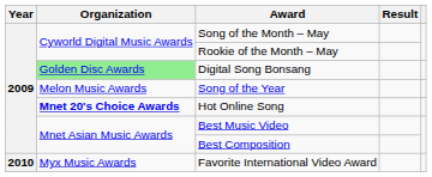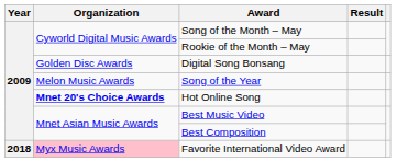Digital Song Bonsang | Organization: lightgreen background -> no background
Favorite International Video Award | Year: 2010 -> 2018
Favorite International Video Award | Organization: no background -> pink background
